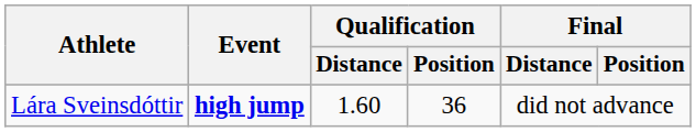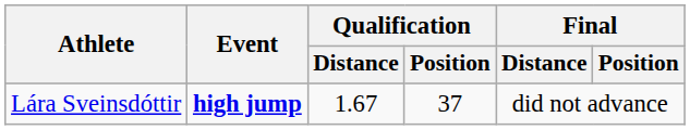Lára Sveinsdóttir | Qualification / Distance: 1.60 -> 1.67
Lára Sveinsdóttir | Qualification / Position: 36 -> 37
